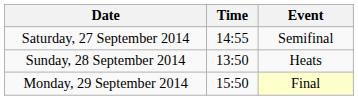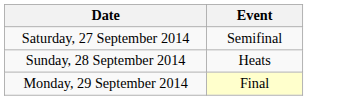- column: Time | 14:55 | 13:50 | 15:50
